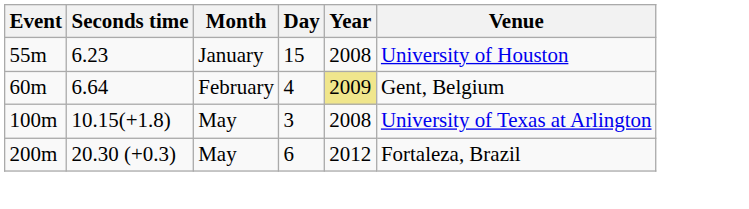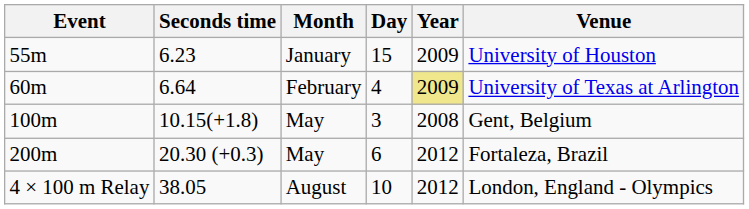55m | Year: 2008 -> 2009
60m | Venue: Gent, Belgium -> University of Texas at Arlington
100m | Venue: University of Texas at Arlington -> Gent, Belgium
+ row: 4 × 100 m Relay | 38.05 | August | 10 | 2012 | London, England - Olympics
